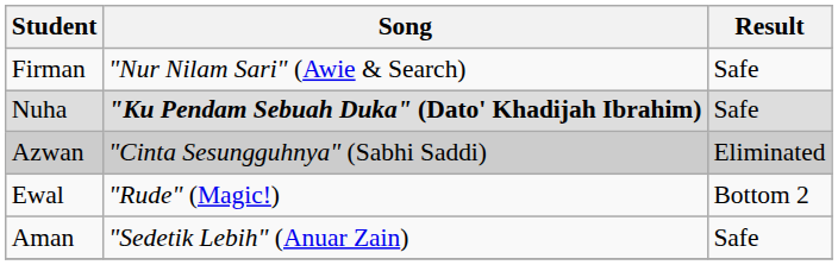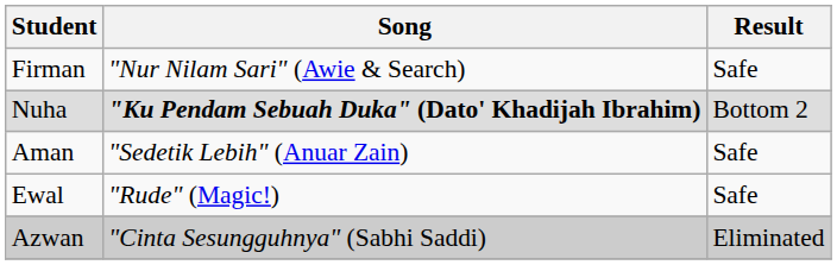Nuha | Result: Safe -> Bottom 2
rows swapped: Azwan <-> Aman
Ewal | Result: Bottom 2 -> Safe
